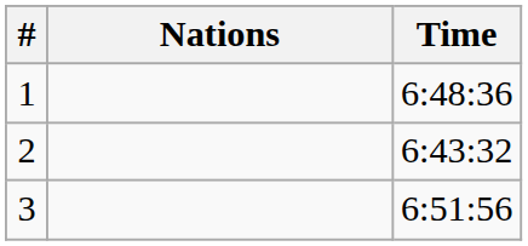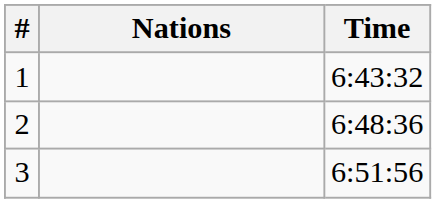1 | Time: 6:48:36 -> 6:43:32
2 | Time: 6:43:32 -> 6:48:36
